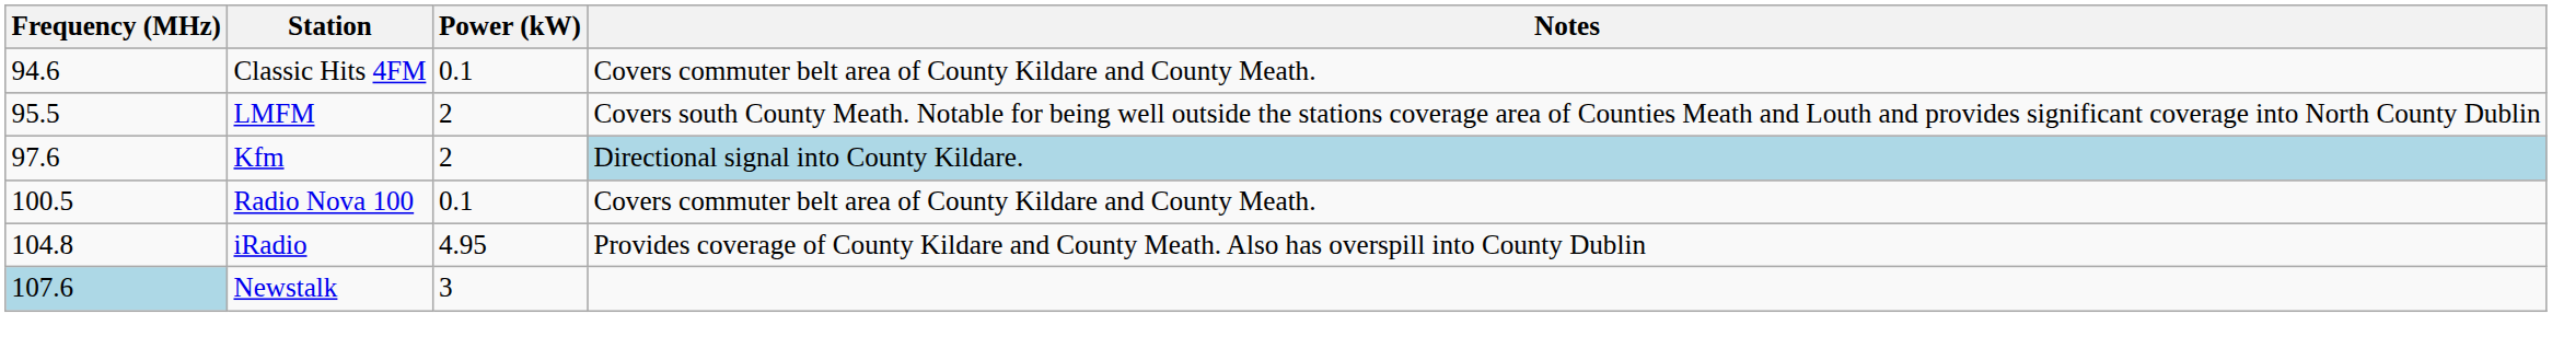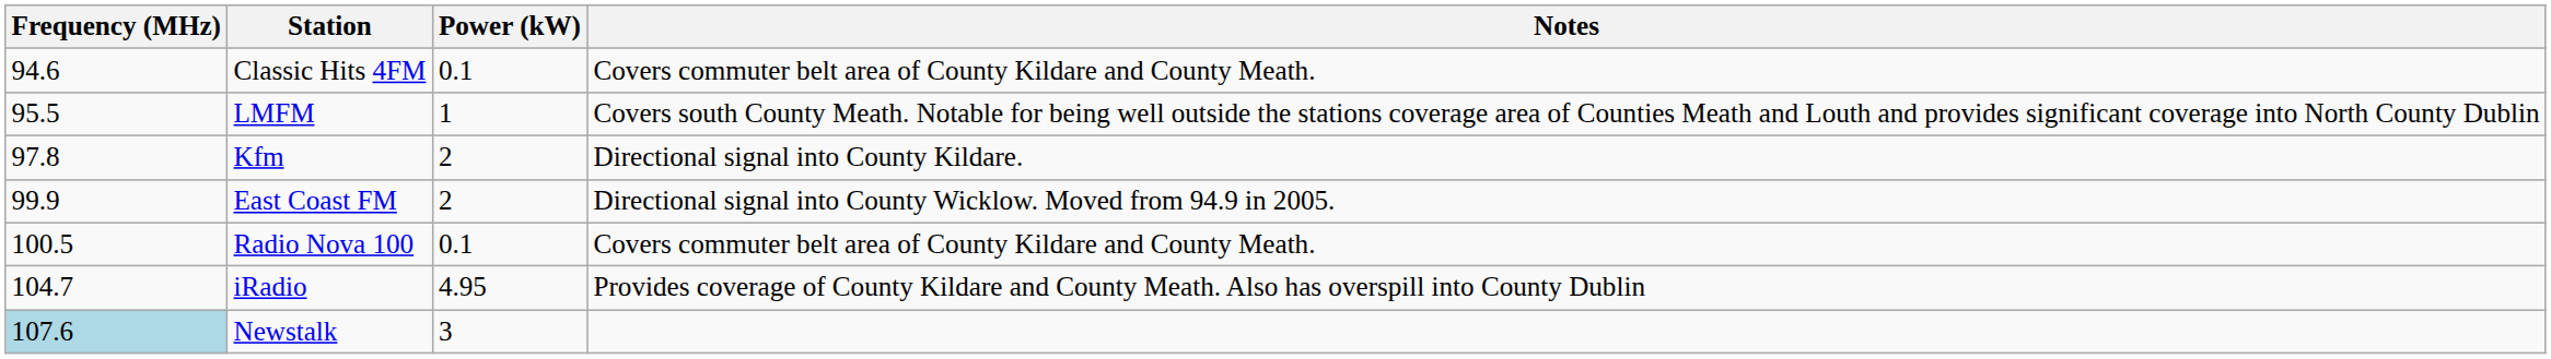LMFM | Power (kW): 2 -> 1
Kfm | Frequency (MHz): 97.6 -> 97.8
Kfm | Notes: lightblue background -> no background
+ row: 99.9 | East Coast FM | 2 | Directional signal into County Wicklow. Moved from 94.9 in 2005.
iRadio | Frequency (MHz): 104.8 -> 104.7
